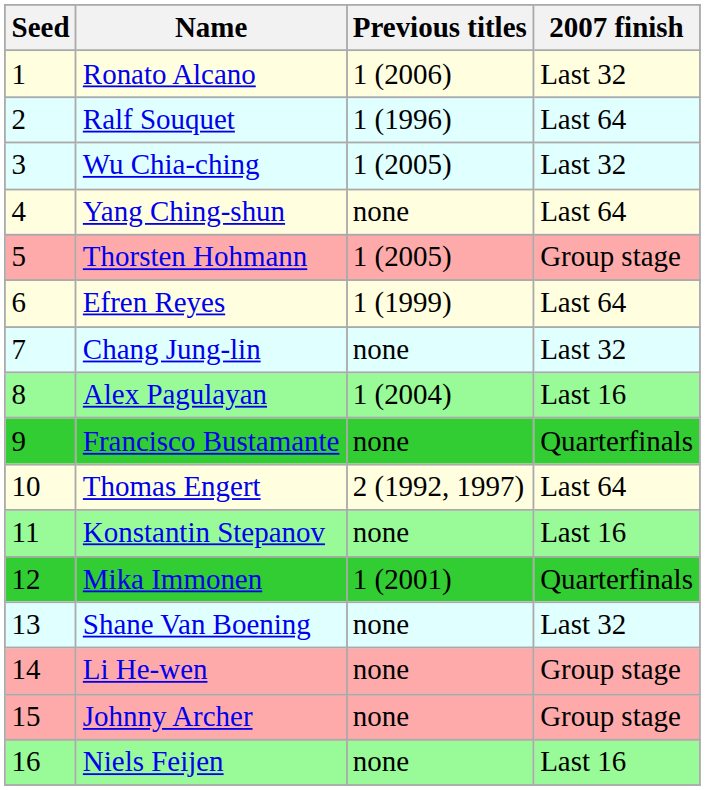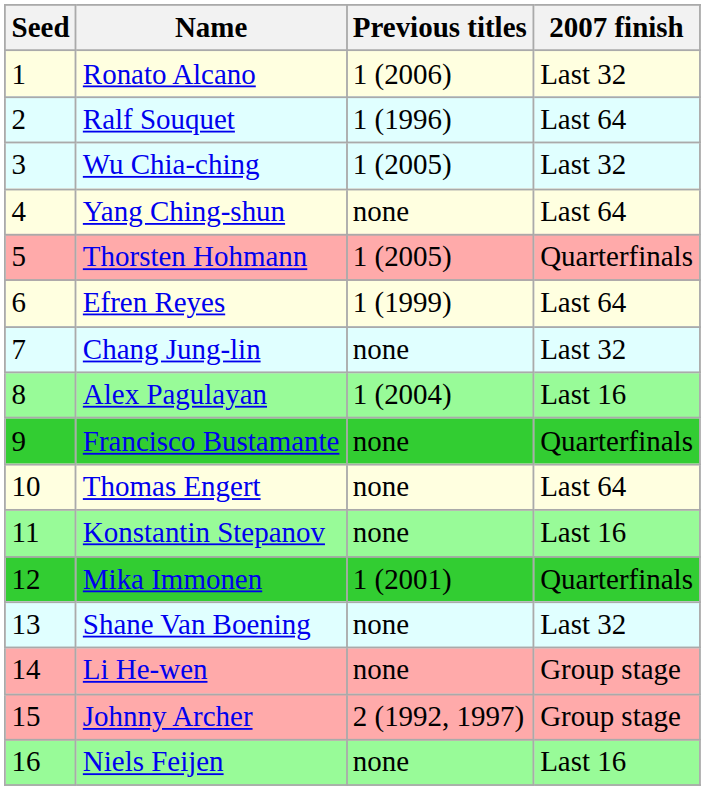Thorsten Hohmann | 2007 finish: Group stage -> Quarterfinals
Thomas Engert | Previous titles: 2 (1992, 1997) -> none
Johnny Archer | Previous titles: none -> 2 (1992, 1997)
